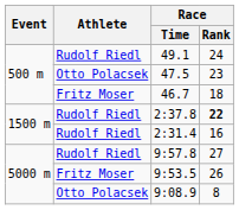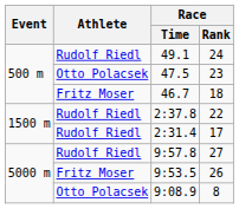2:37.8 | Race / Rank: bold -> normal
2:31.4 | Race / Rank: 16 -> 17
